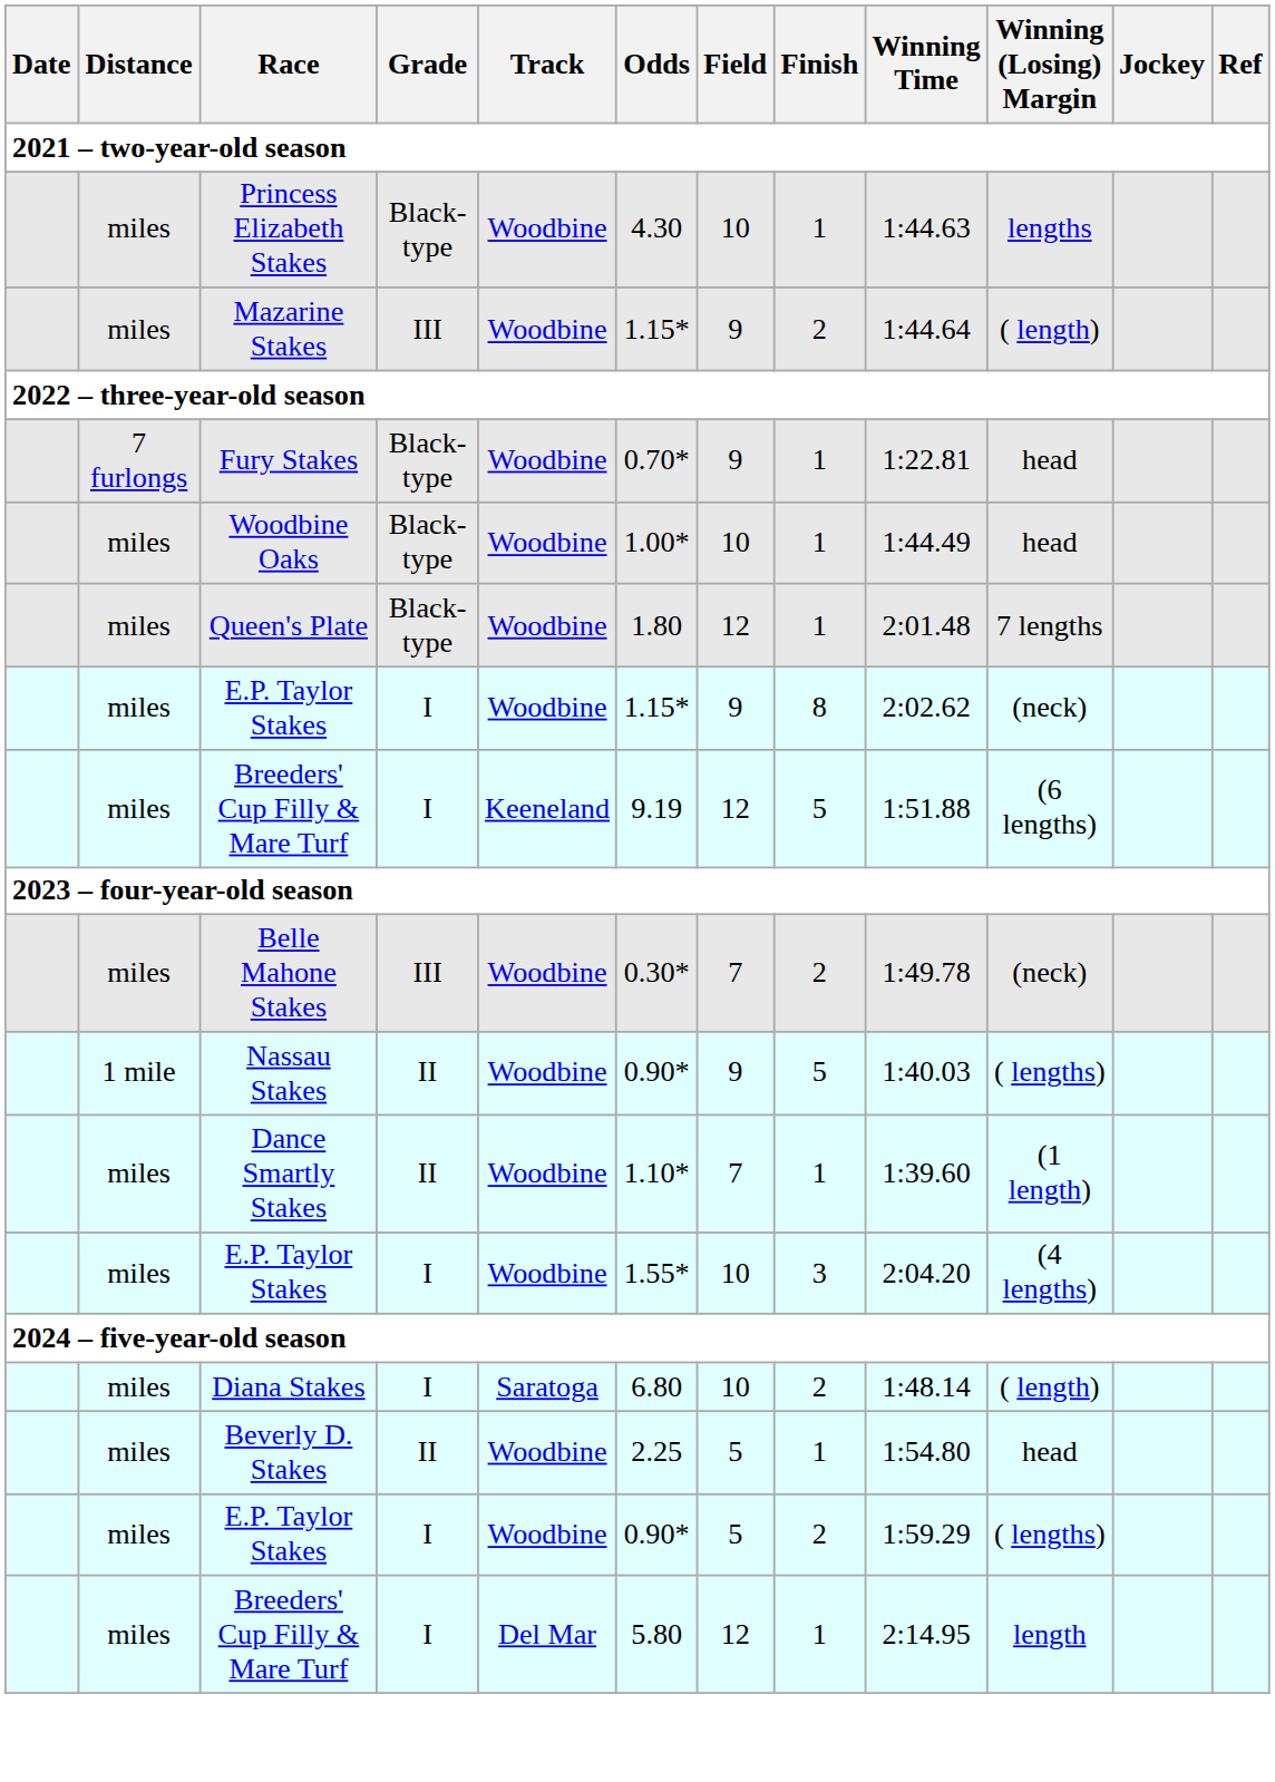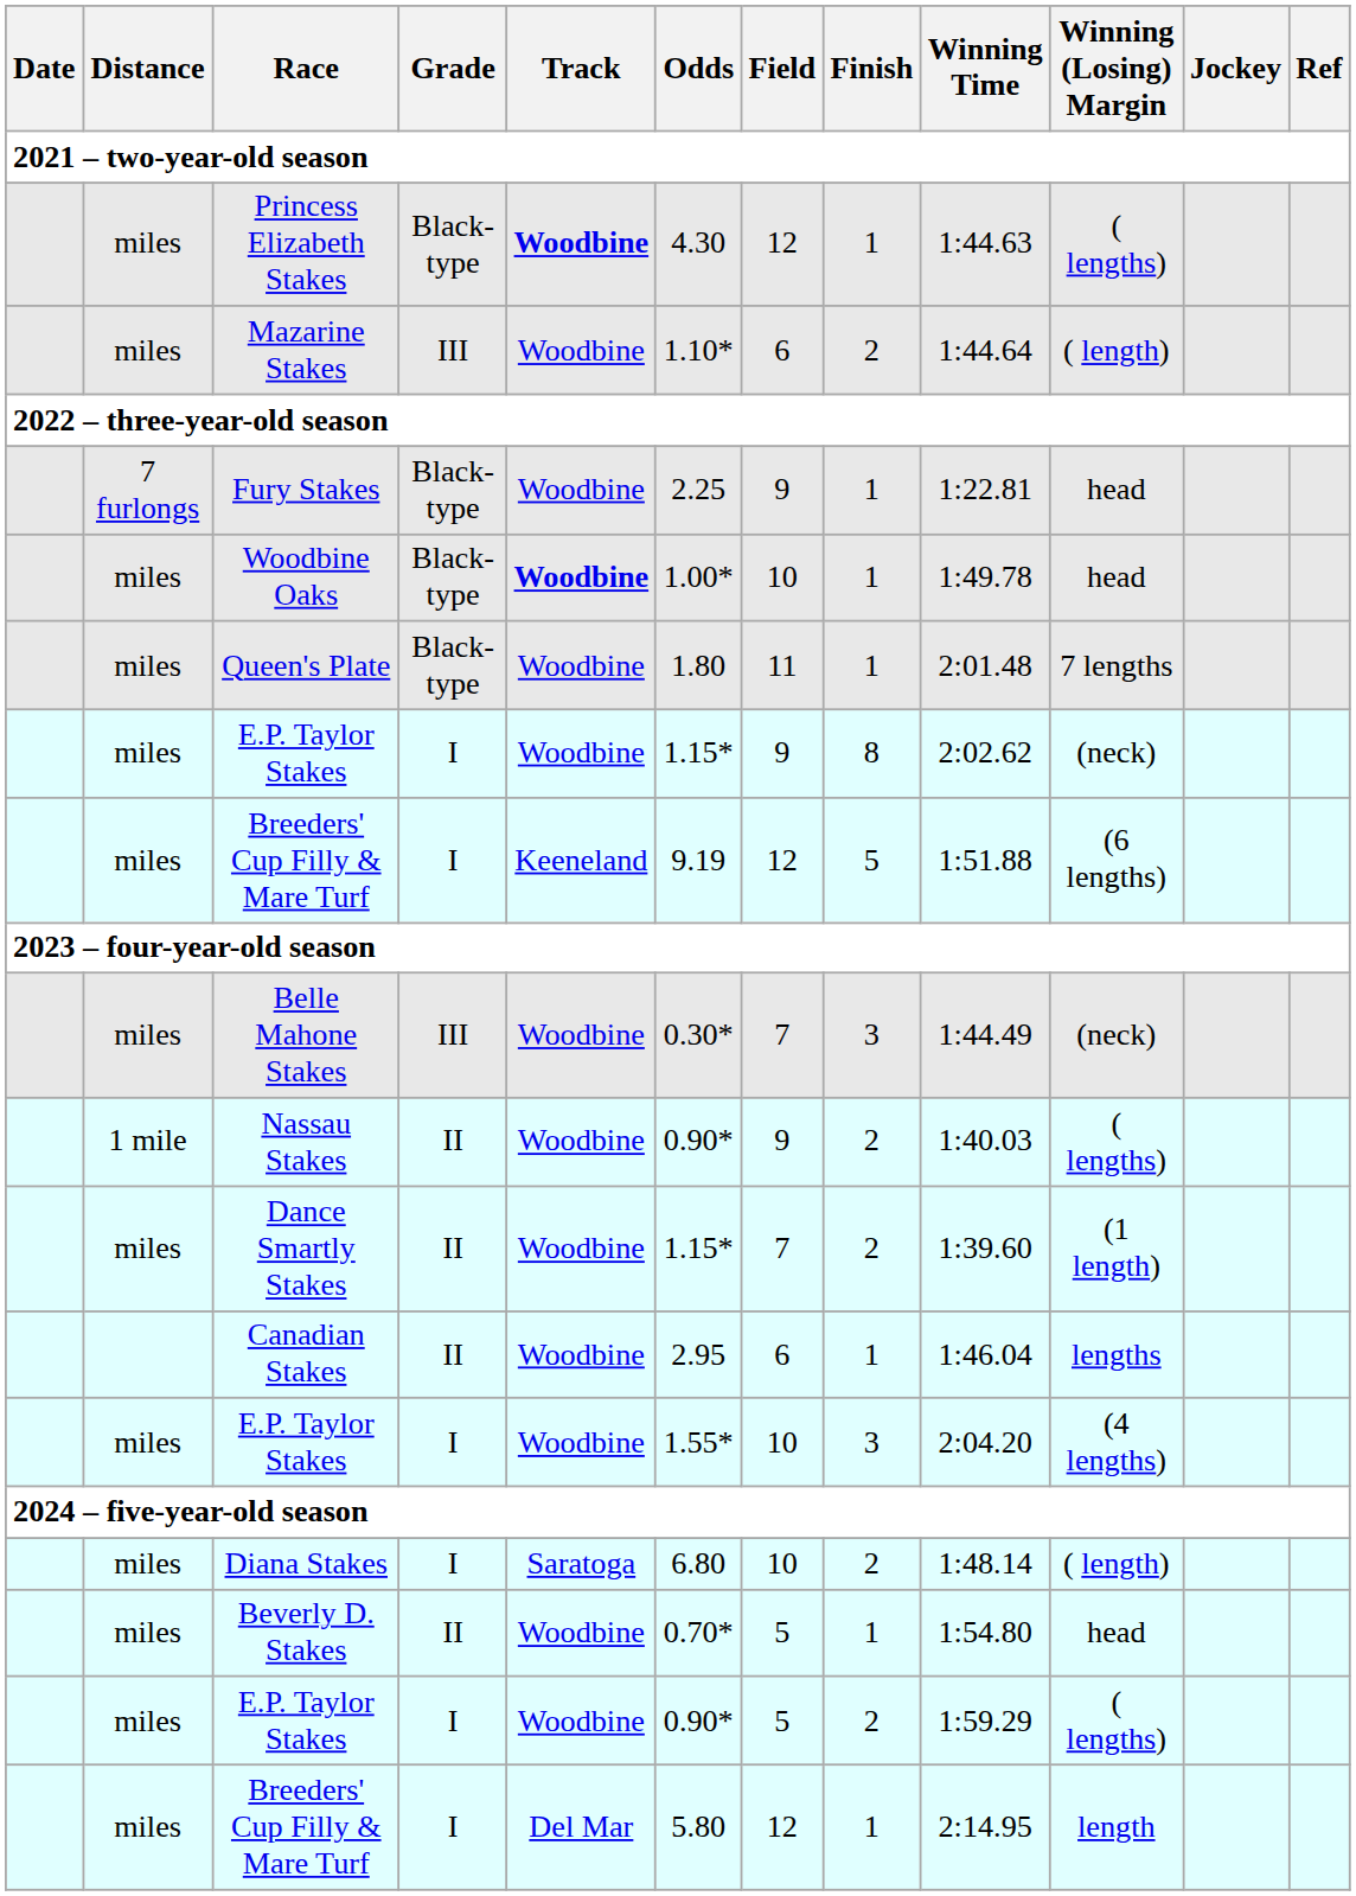Princess Elizabeth Stakes | Track: normal -> bold
Princess Elizabeth Stakes | Field: 10 -> 12
Princess Elizabeth Stakes | Winning (Losing) Margin: lengths -> ( lengths)
Mazarine Stakes | Odds: 1.15* -> 1.10*
Mazarine Stakes | Field: 9 -> 6
Fury Stakes | Odds: 0.70* -> 2.25
Woodbine Oaks | Track: normal -> bold
Woodbine Oaks | Winning Time: 1:44.49 -> 1:49.78
Queen's Plate | Field: 12 -> 11
Belle Mahone Stakes | Finish: 2 -> 3
Belle Mahone Stakes | Winning Time: 1:49.78 -> 1:44.49
Nassau Stakes | Finish: 5 -> 2
Dance Smartly Stakes | Odds: 1.10* -> 1.15*
Dance Smartly Stakes | Finish: 1 -> 2
+ row: Canadian Stakes | II | Woodbine | 2.95 | 6 | 1 | 1:46.04 | lengths
Beverly D. Stakes | Odds: 2.25 -> 0.70*
